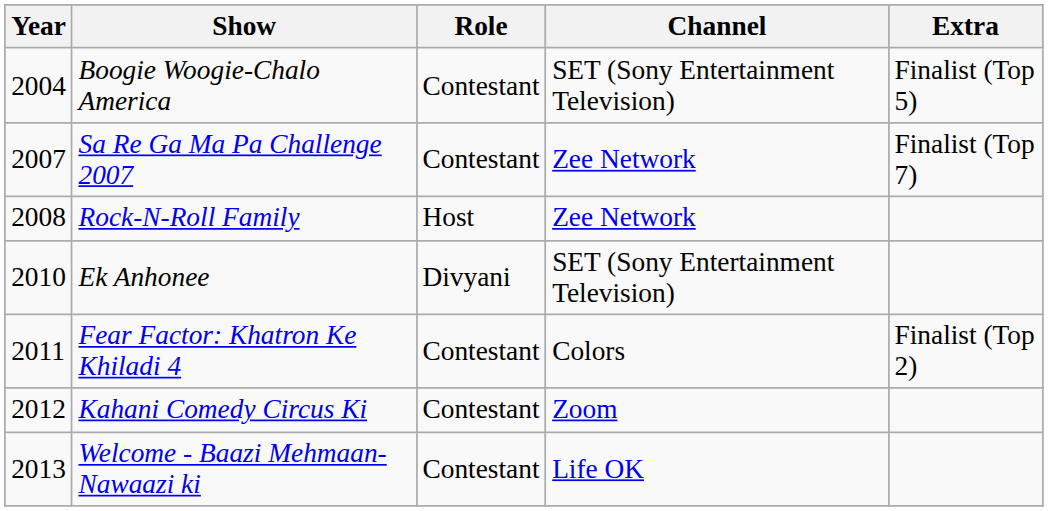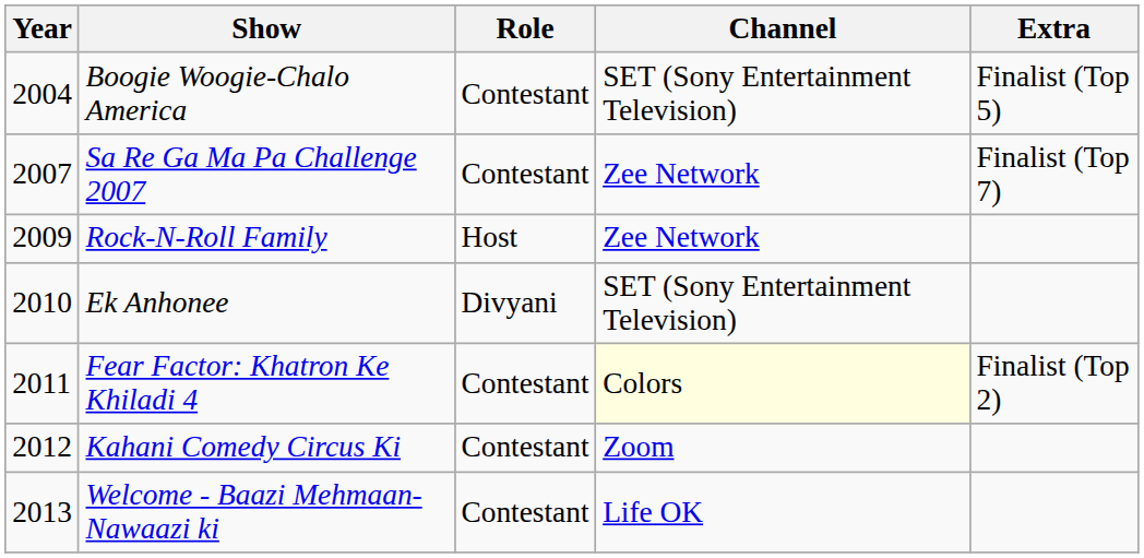Rock-N-Roll Family | Year: 2008 -> 2009
Fear Factor: Khatron Ke Khiladi 4 | Channel: no background -> lightyellow background
